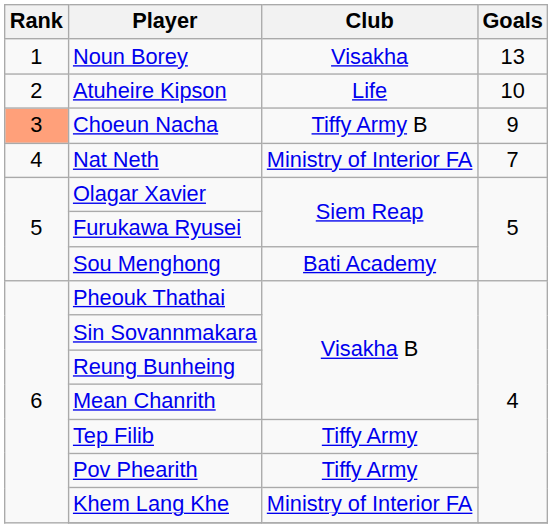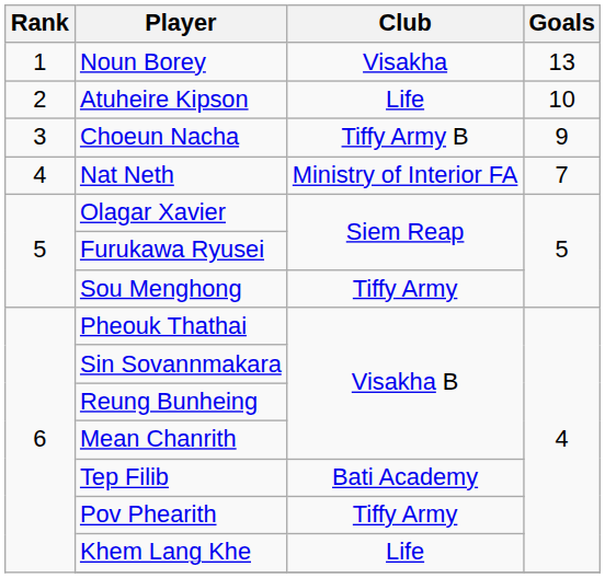Choeun Nacha | Rank: lightsalmon background -> no background
Sou Menghong | Club: Bati Academy -> Tiffy Army
Tep Filib | Club: Tiffy Army -> Bati Academy
Khem Lang Khe | Club: Ministry of Interior FA -> Life
